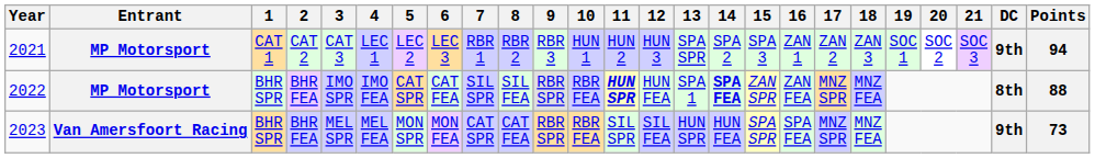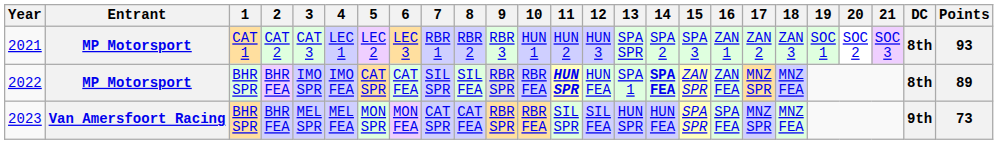2021 | DC: 9th -> 8th
2021 | Points: 94 -> 93
2022 | Points: 88 -> 89
